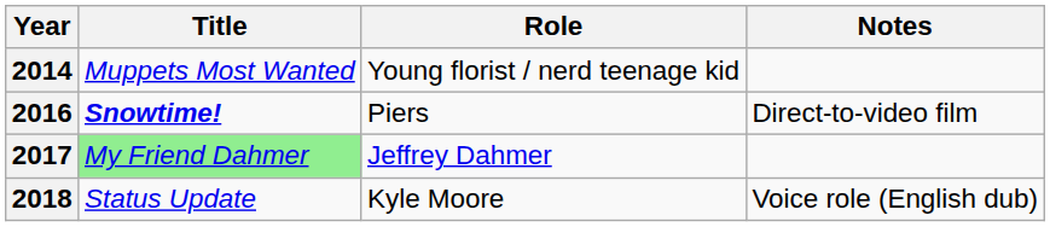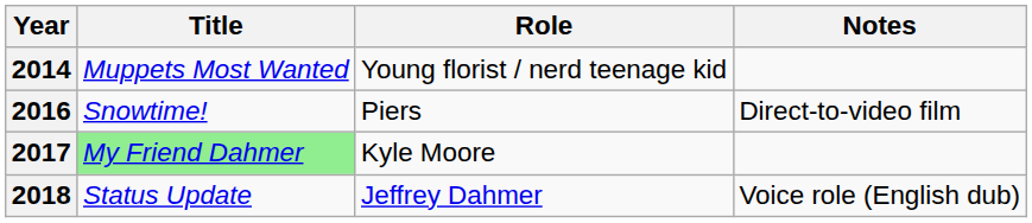2016 | Title: bold -> normal
2017 | Role: Jeffrey Dahmer -> Kyle Moore
2018 | Role: Kyle Moore -> Jeffrey Dahmer
